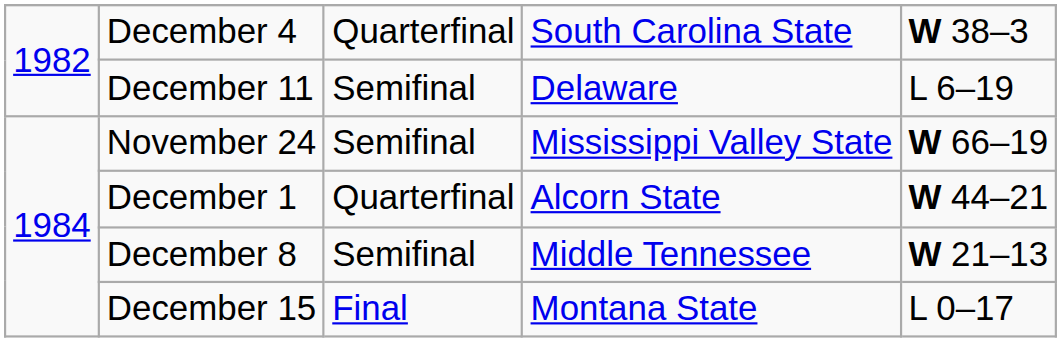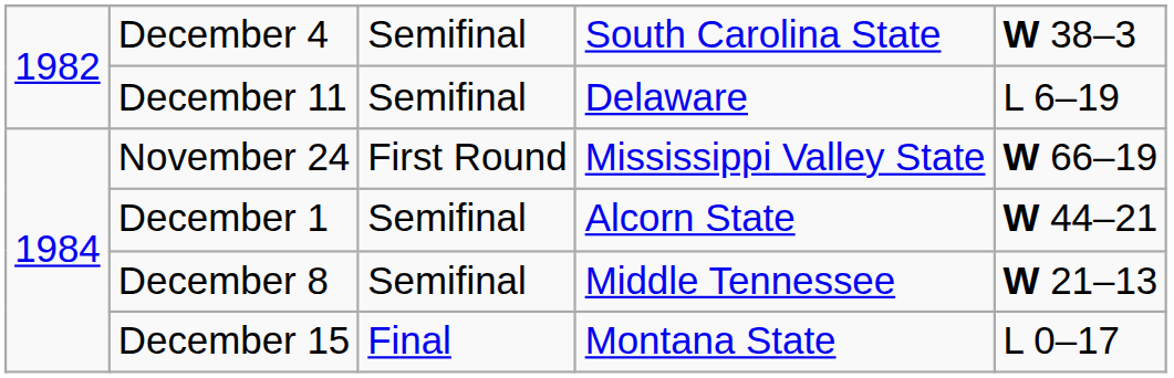December 4 | column 3: Quarterfinal -> Semifinal
November 24 | column 3: Semifinal -> First Round
December 1 | column 3: Quarterfinal -> Semifinal
